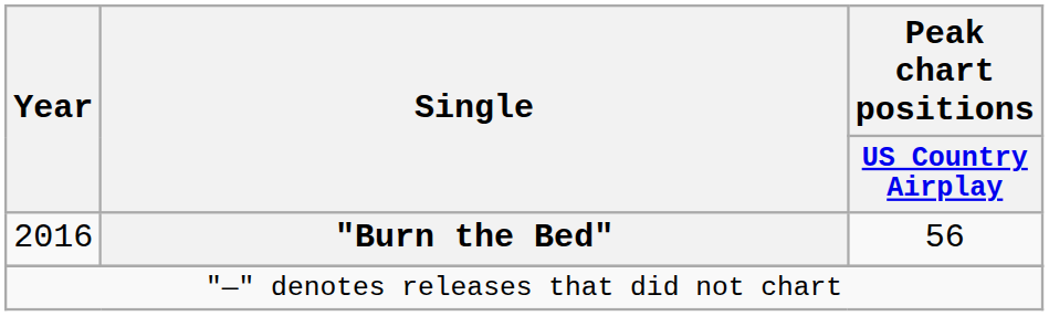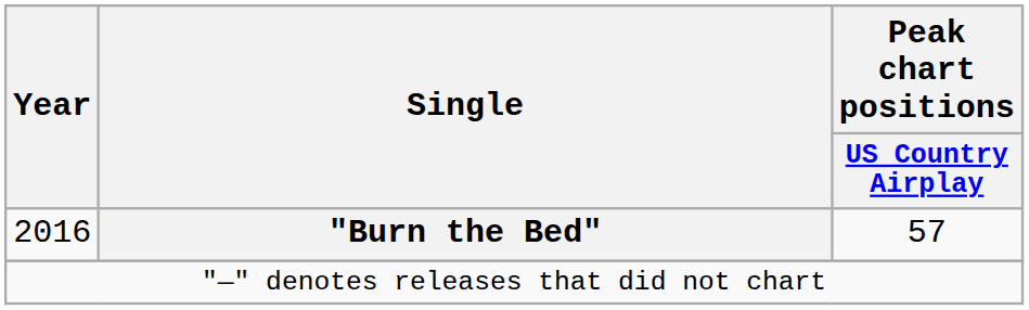2016 | Peak chart positions / US Country Airplay: 56 -> 57
